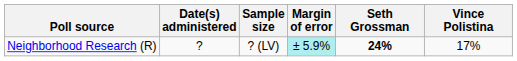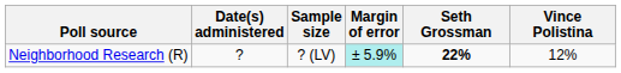Neighborhood Research (R) | Seth Grossman: 24% -> 22%
Neighborhood Research (R) | Vince Polistina: 17% -> 12%
